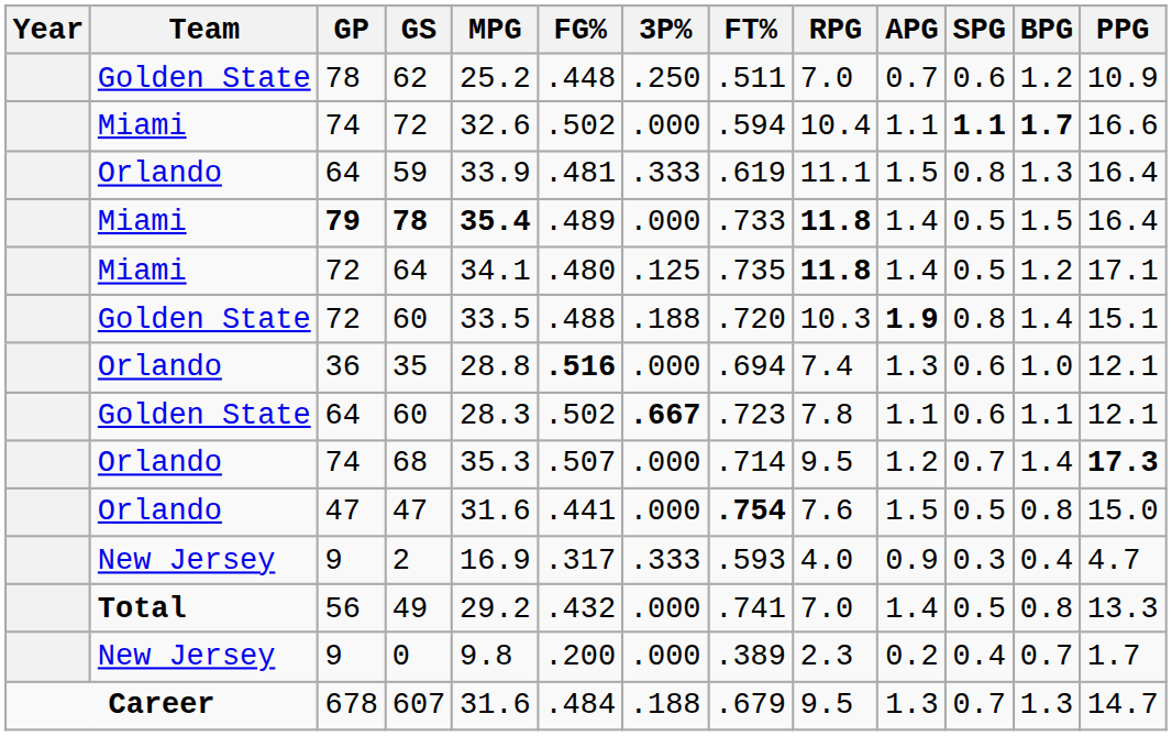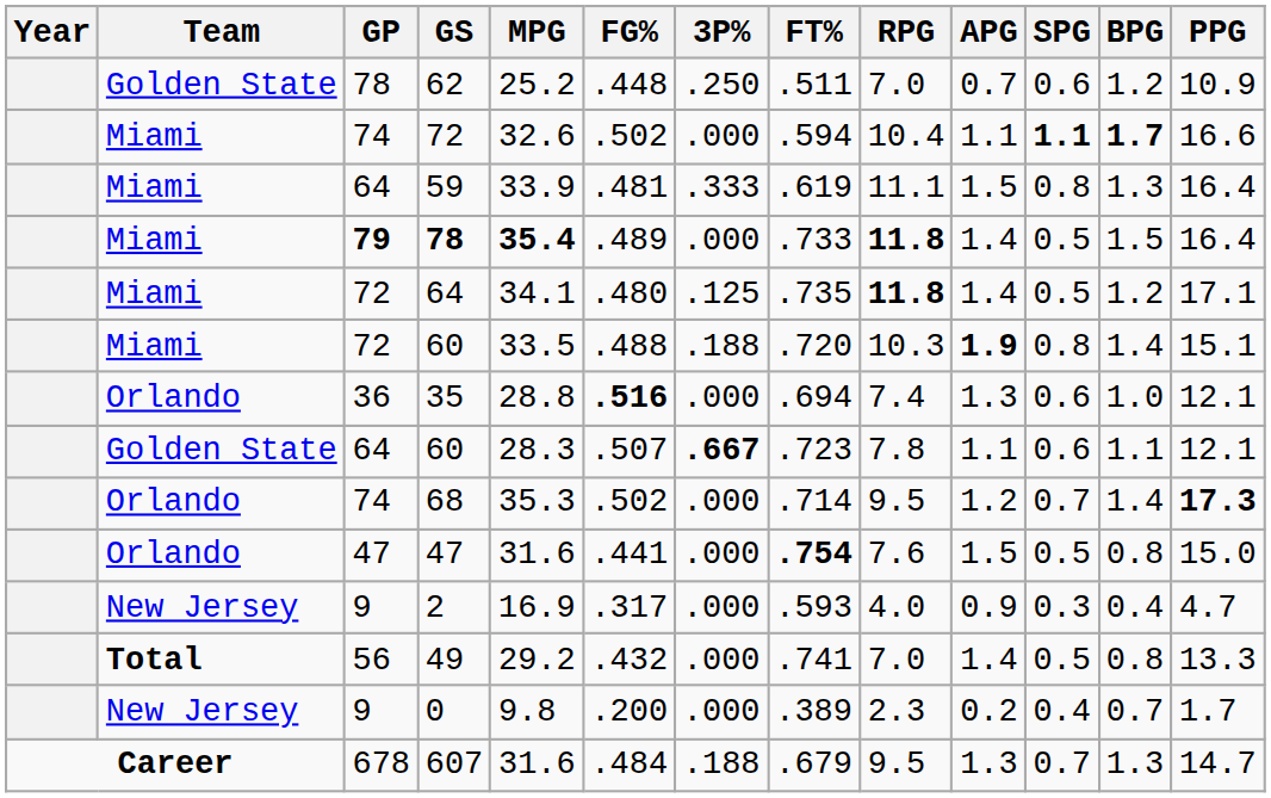59 | Team: Orlando -> Miami
72 / 60 | Team: Golden State -> Miami
64 / 60 | FG%: .502 -> .507
68 | FG%: .507 -> .502
2 | 3P%: .333 -> .000
